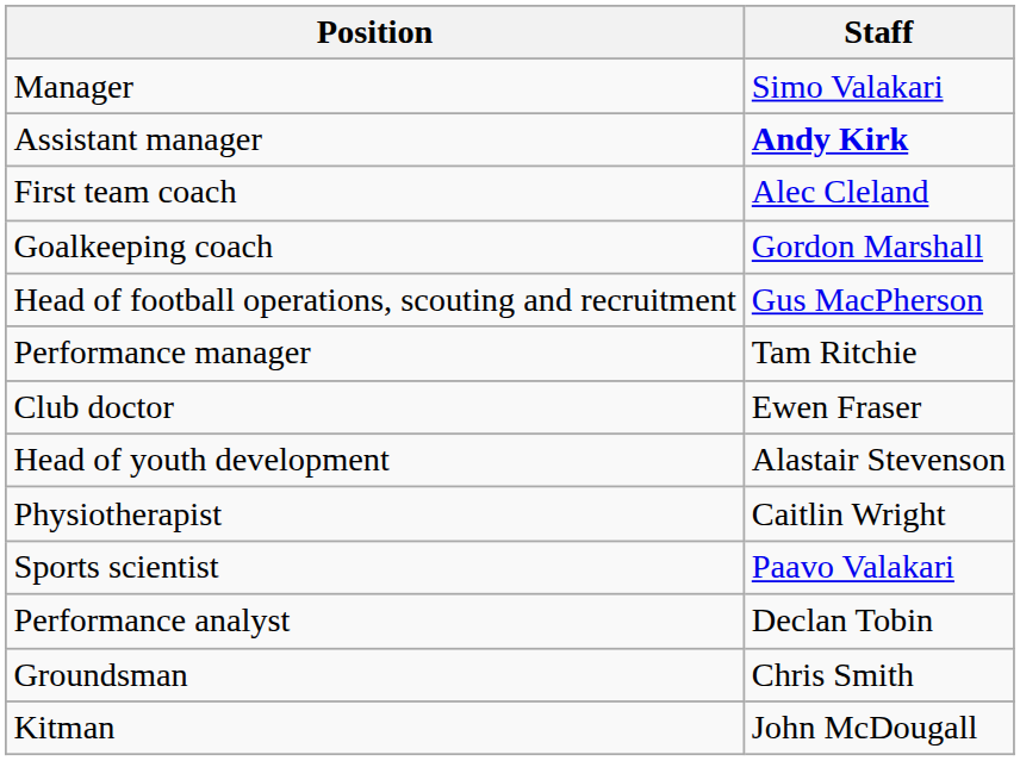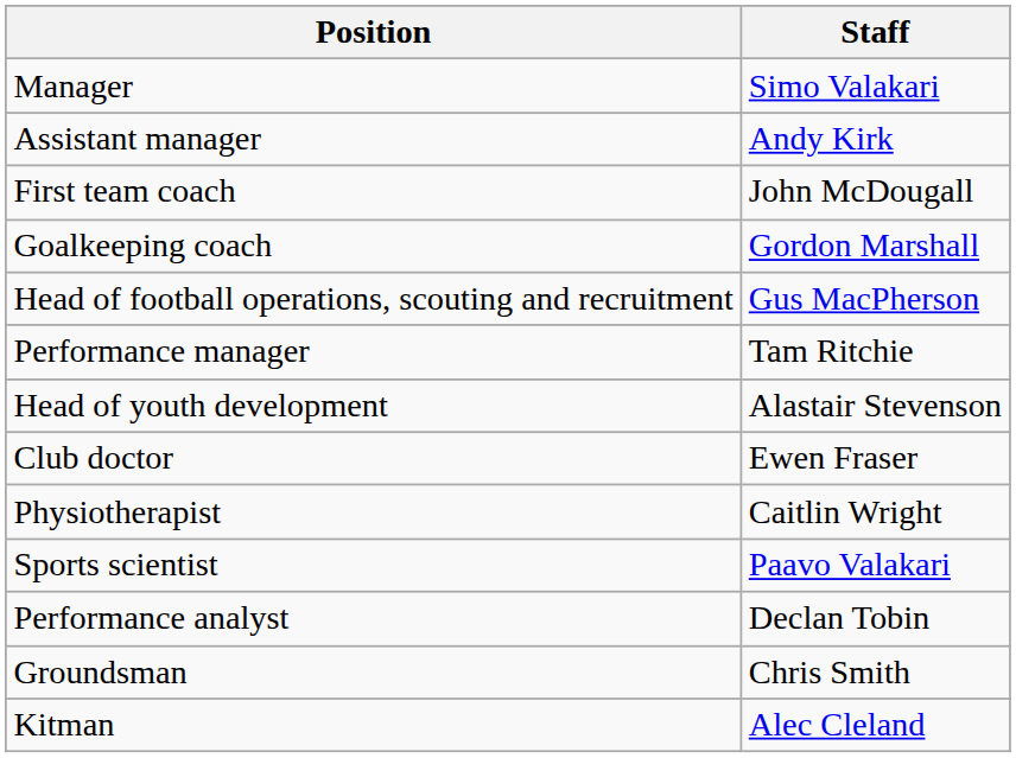Assistant manager | Staff: bold -> normal
First team coach | Staff: Alec Cleland -> John McDougall
rows swapped: Head of youth development <-> Club doctor
Kitman | Staff: John McDougall -> Alec Cleland
